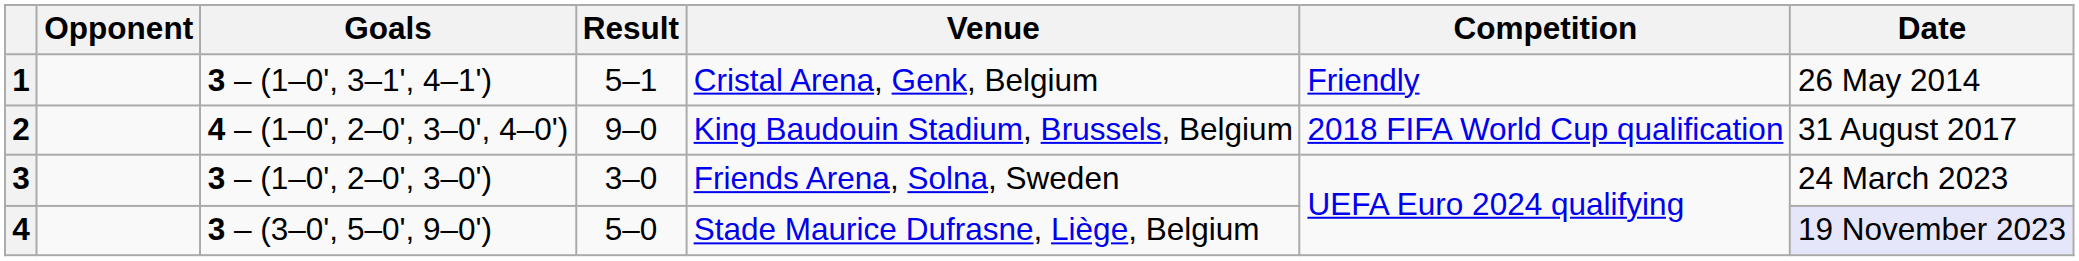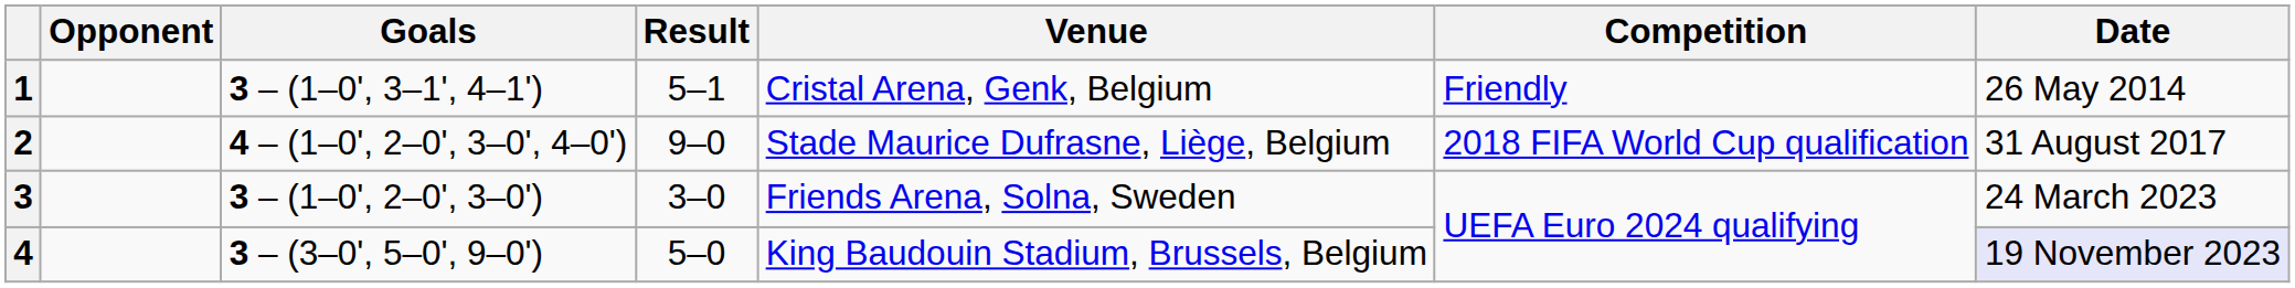2 | Venue: King Baudouin Stadium, Brussels, Belgium -> Stade Maurice Dufrasne, Liège, Belgium
4 | Venue: Stade Maurice Dufrasne, Liège, Belgium -> King Baudouin Stadium, Brussels, Belgium
